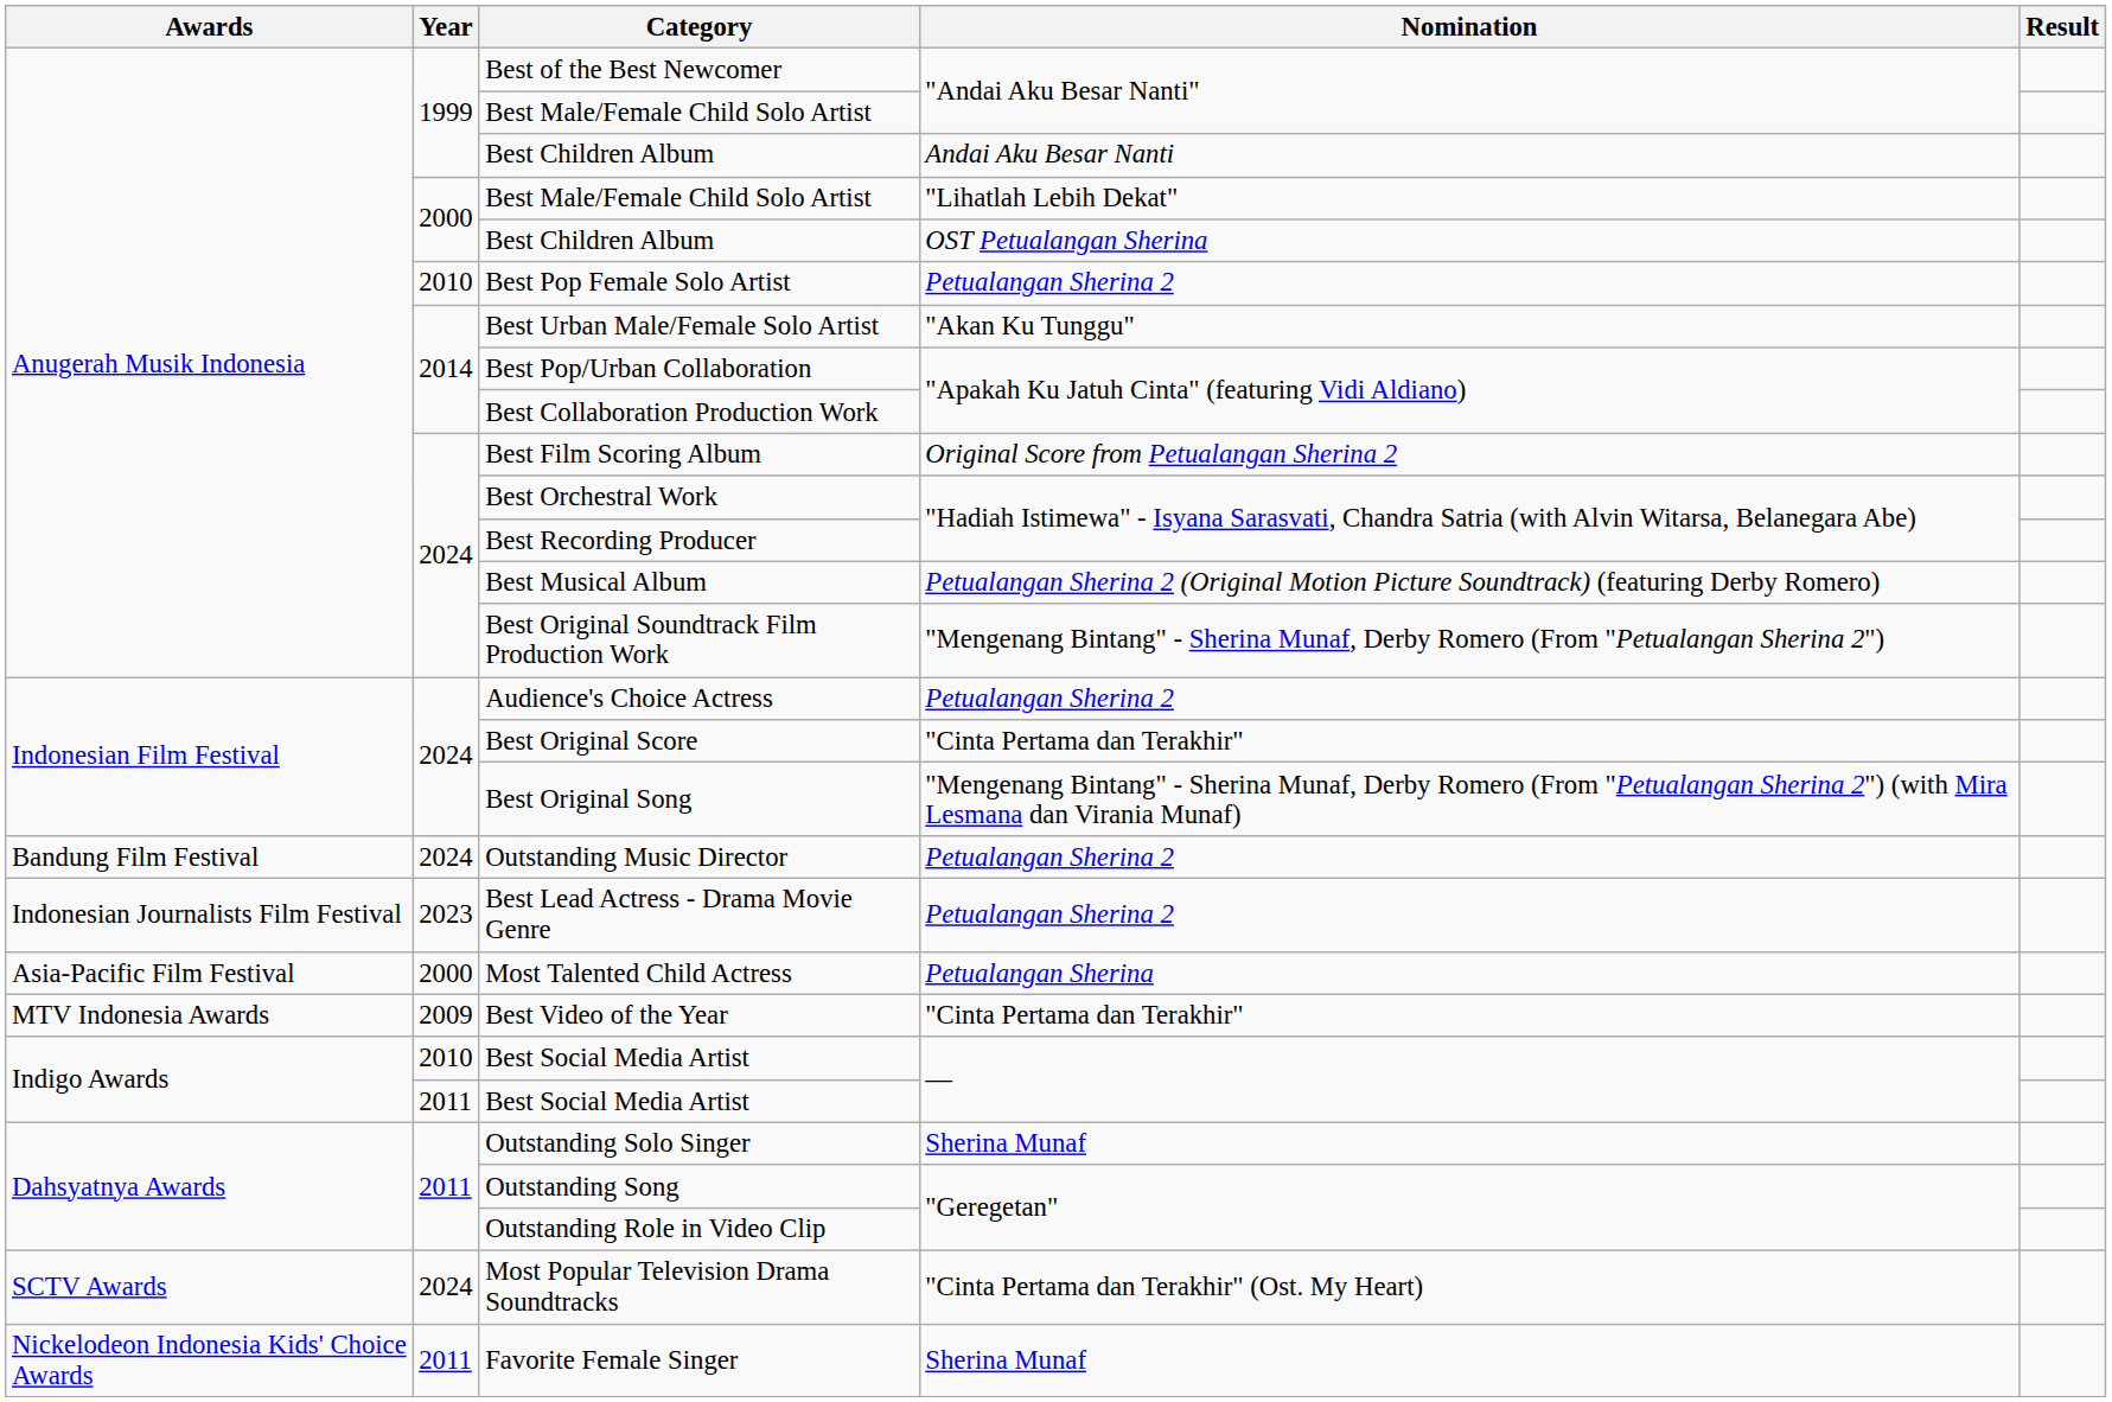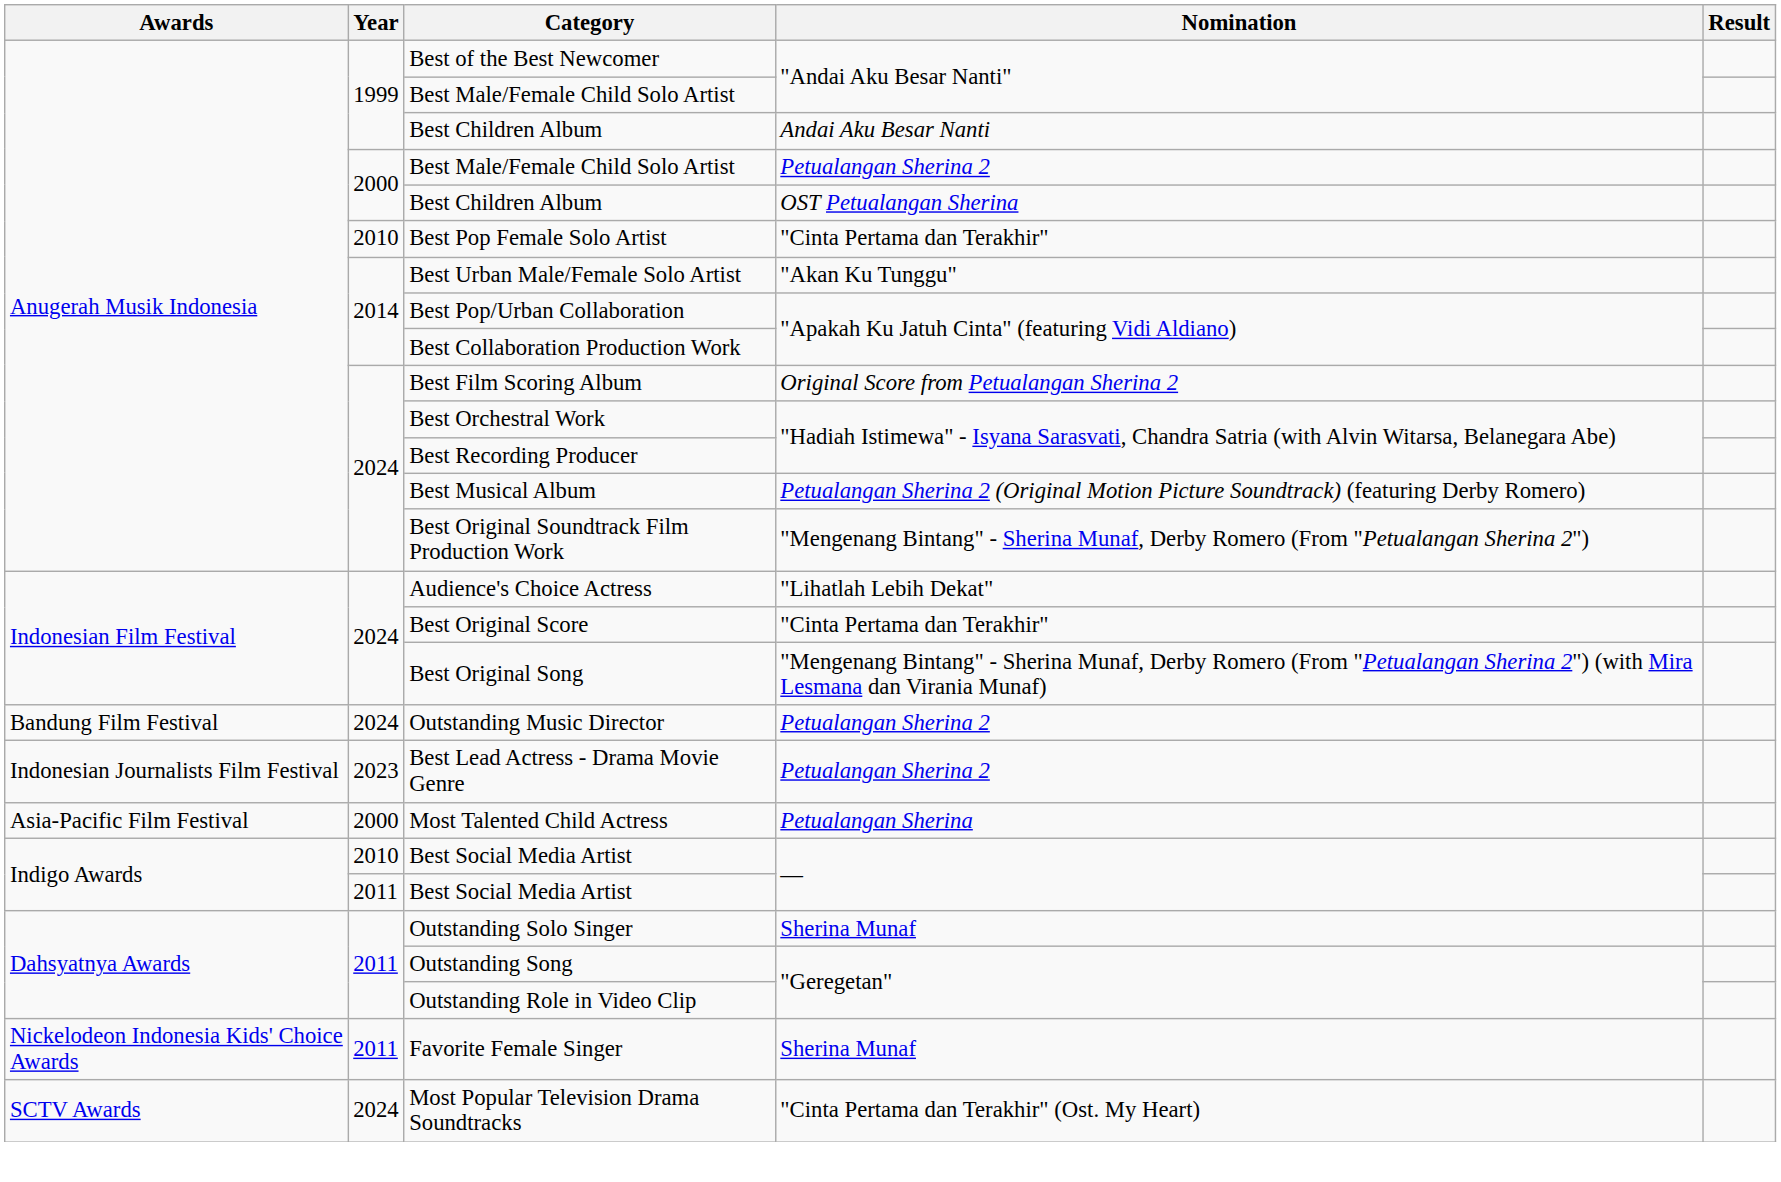2000 / Best Male/Female Child Solo Artist | Nomination: "Lihatlah Lebih Dekat" -> Petualangan Sherina 2
Best Pop Female Solo Artist | Nomination: Petualangan Sherina 2 -> "Cinta Pertama dan Terakhir"
Audience's Choice Actress | Nomination: Petualangan Sherina 2 -> "Lihatlah Lebih Dekat"
- row: MTV Indonesia Awards | 2009 | Best Video of the Year | "Cinta Pertama dan Terakhir"
rows swapped: Favorite Female Singer <-> Most Popular Television Drama Soundtracks
